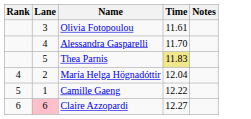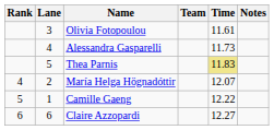+ column: Team
Alessandra Gasparelli | Time: 11.70 -> 11.73
María Helga Högnadóttir | Time: 12.04 -> 12.07
Claire Azzopardi | Lane: pink background -> no background
